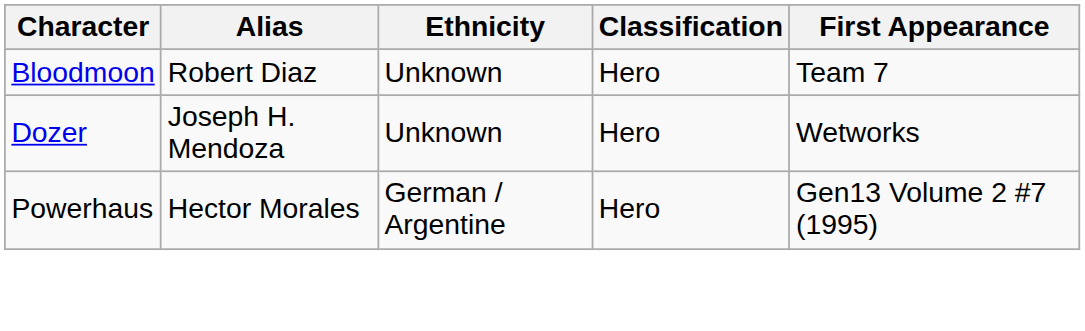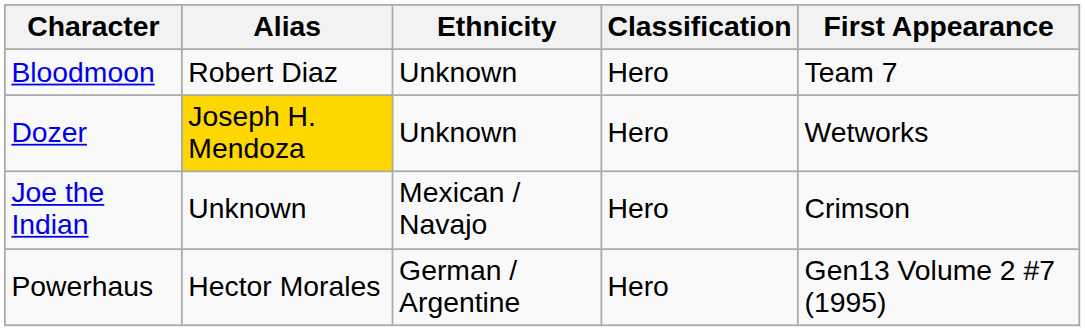Dozer | Alias: no background -> gold background
+ row: Joe the Indian | Unknown | Mexican / Navajo | Hero | Crimson
